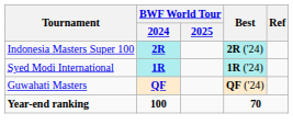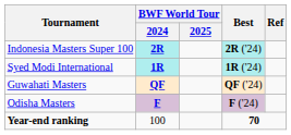+ row: Odisha Masters | F | F ('24)
Year-end ranking | BWF World Tour / 2024: bold -> normal
